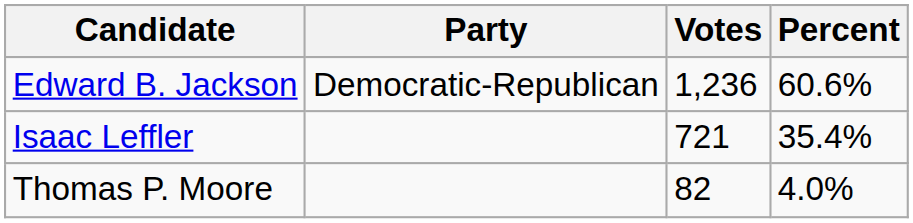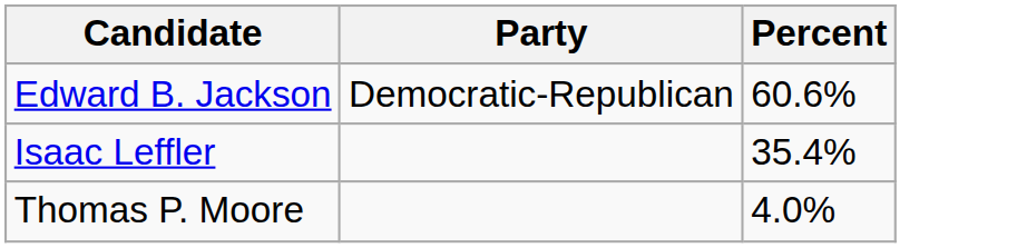- column: Votes | 1,236 | 721 | 82
